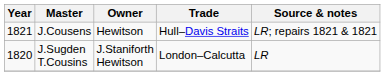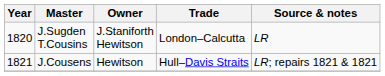rows swapped: J.Sugden T.Cousins <-> J.Cousens
